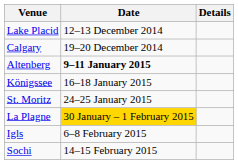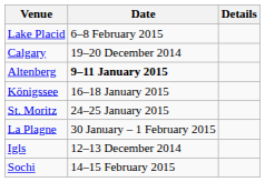Lake Placid | Date: 12–13 December 2014 -> 6–8 February 2015
La Plagne | Date: gold background -> no background
Igls | Date: 6–8 February 2015 -> 12–13 December 2014
